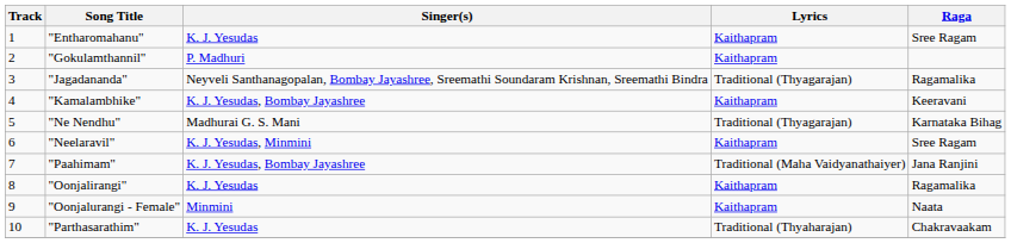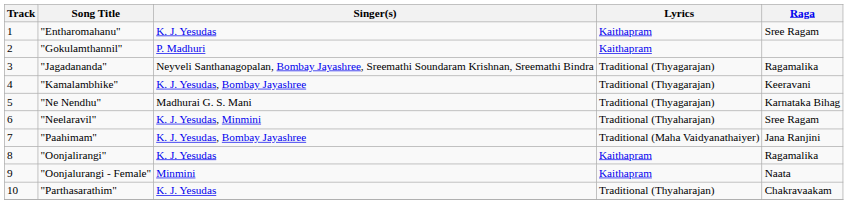"Kamalambhike" | Lyrics: Kaithapram -> Traditional (Thyagarajan)
"Neelaravil" | Lyrics: Kaithapram -> Traditional (Thyaharajan)
